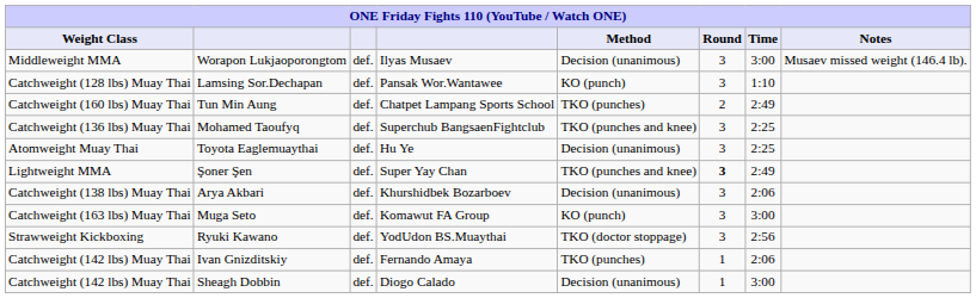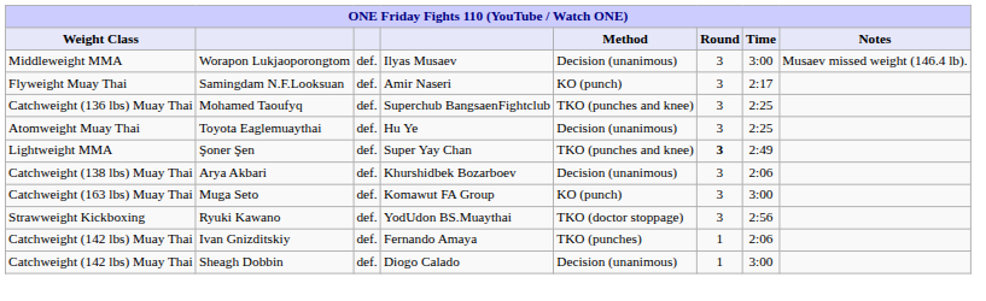+ row: Flyweight Muay Thai | Samingdam N.F.Looksuan | def. | Amir Naseri | KO (punch) | 3 | 2:17
- row: Catchweight (128 lbs) Muay Thai | Lamsing Sor.Dechapan | def. | Pansak Wor.Wantawee | KO (punch) | 3 | 1:10
- row: Catchweight (160 lbs) Muay Thai | Tun Min Aung | def. | Chatpet Lampang Sports School | TKO (punches) | 2 | 2:49
